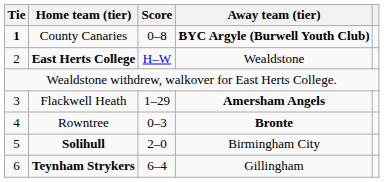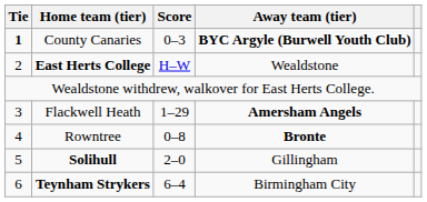County Canaries | Score: 0–8 -> 0–3
Rowntree | Score: 0–3 -> 0–8
Solihull | Away team (tier): Birmingham City -> Gillingham
Teynham Strykers | Away team (tier): Gillingham -> Birmingham City
